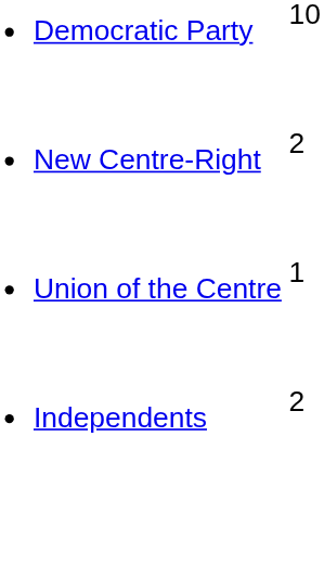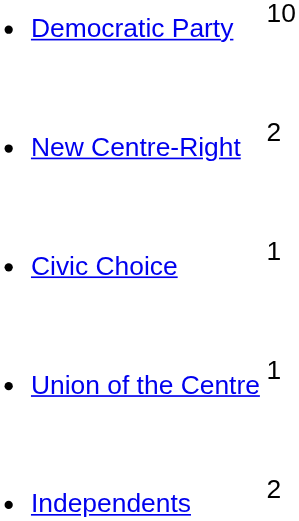+ row: Civic Choice | 1
